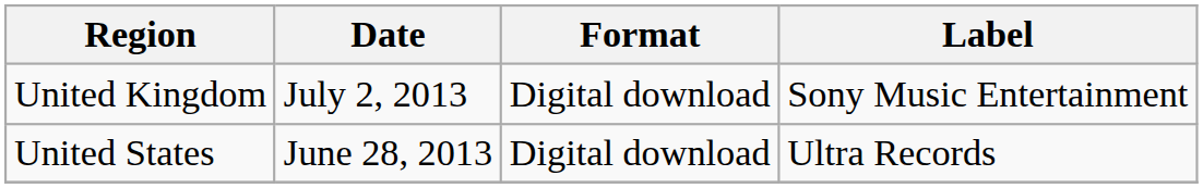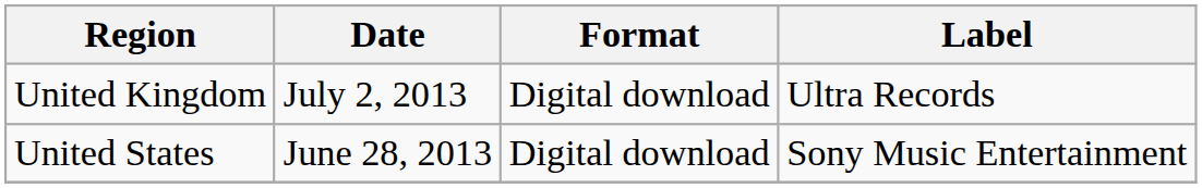United Kingdom | Label: Sony Music Entertainment -> Ultra Records
United States | Label: Ultra Records -> Sony Music Entertainment
